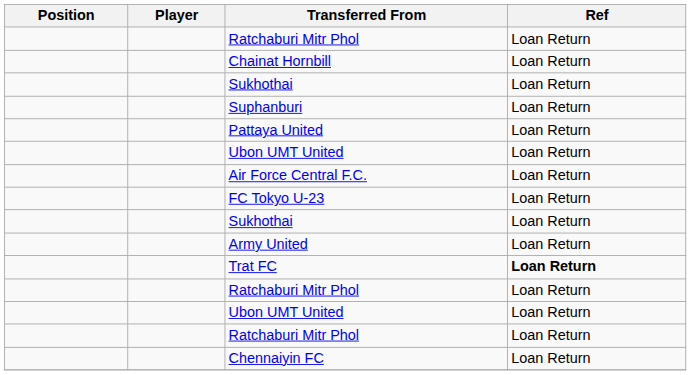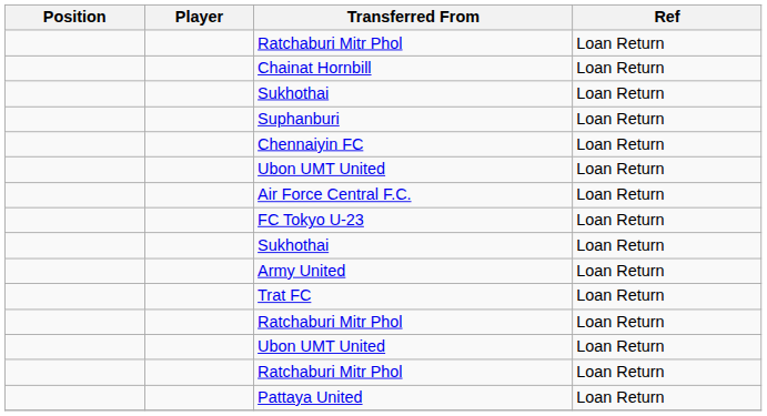rows swapped: Pattaya United <-> Chennaiyin FC
Trat FC | Ref: bold -> normal
